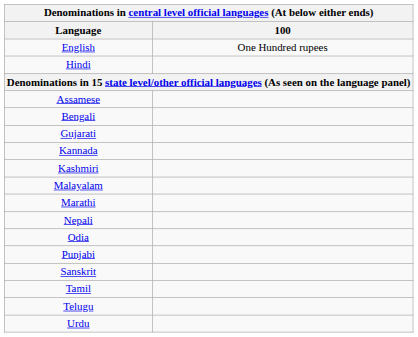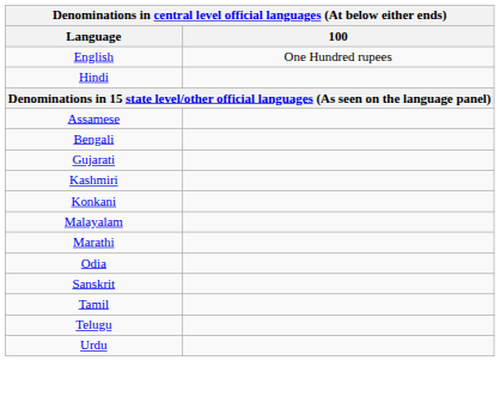- row: Kannada
+ row: Konkani
- row: Nepali
- row: Punjabi
